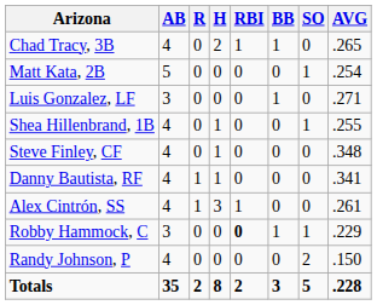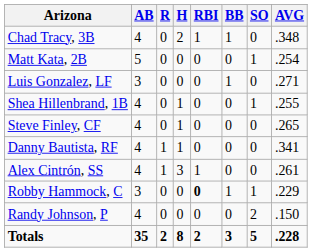Chad Tracy, 3B | AVG: .265 -> .348
Steve Finley, CF | AVG: .348 -> .265
